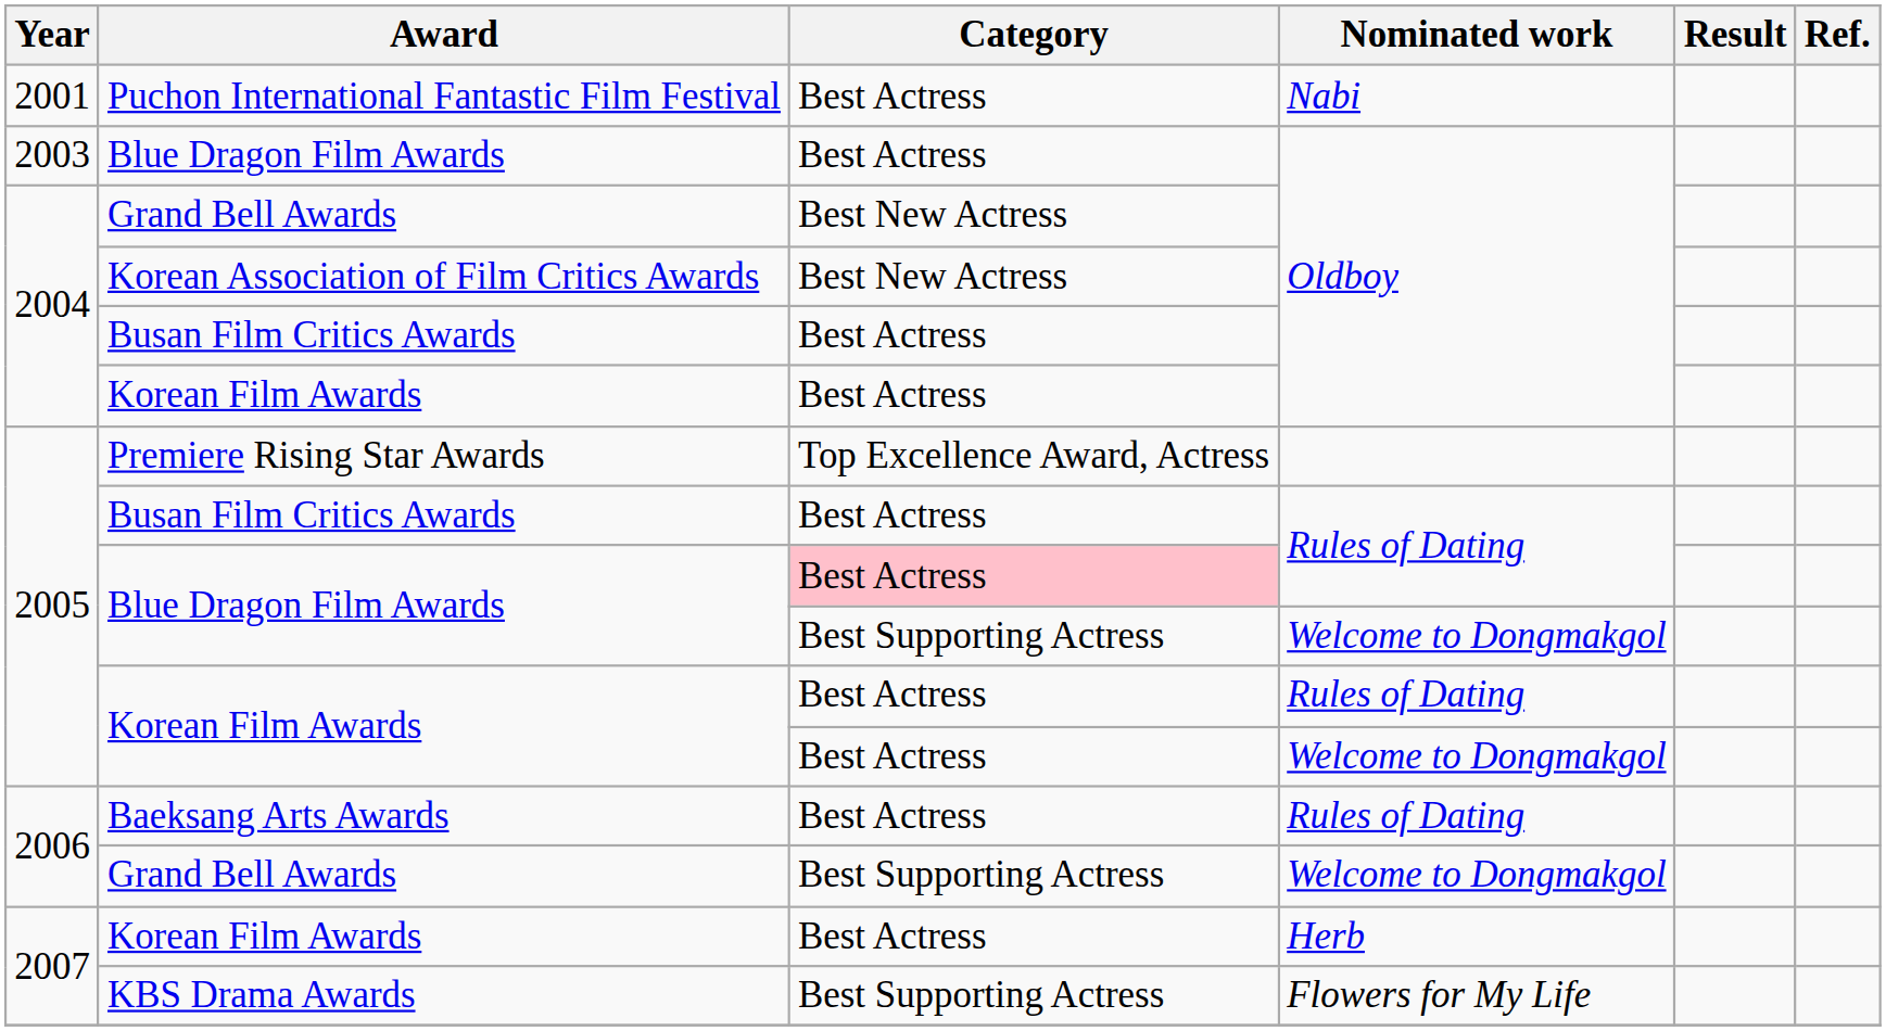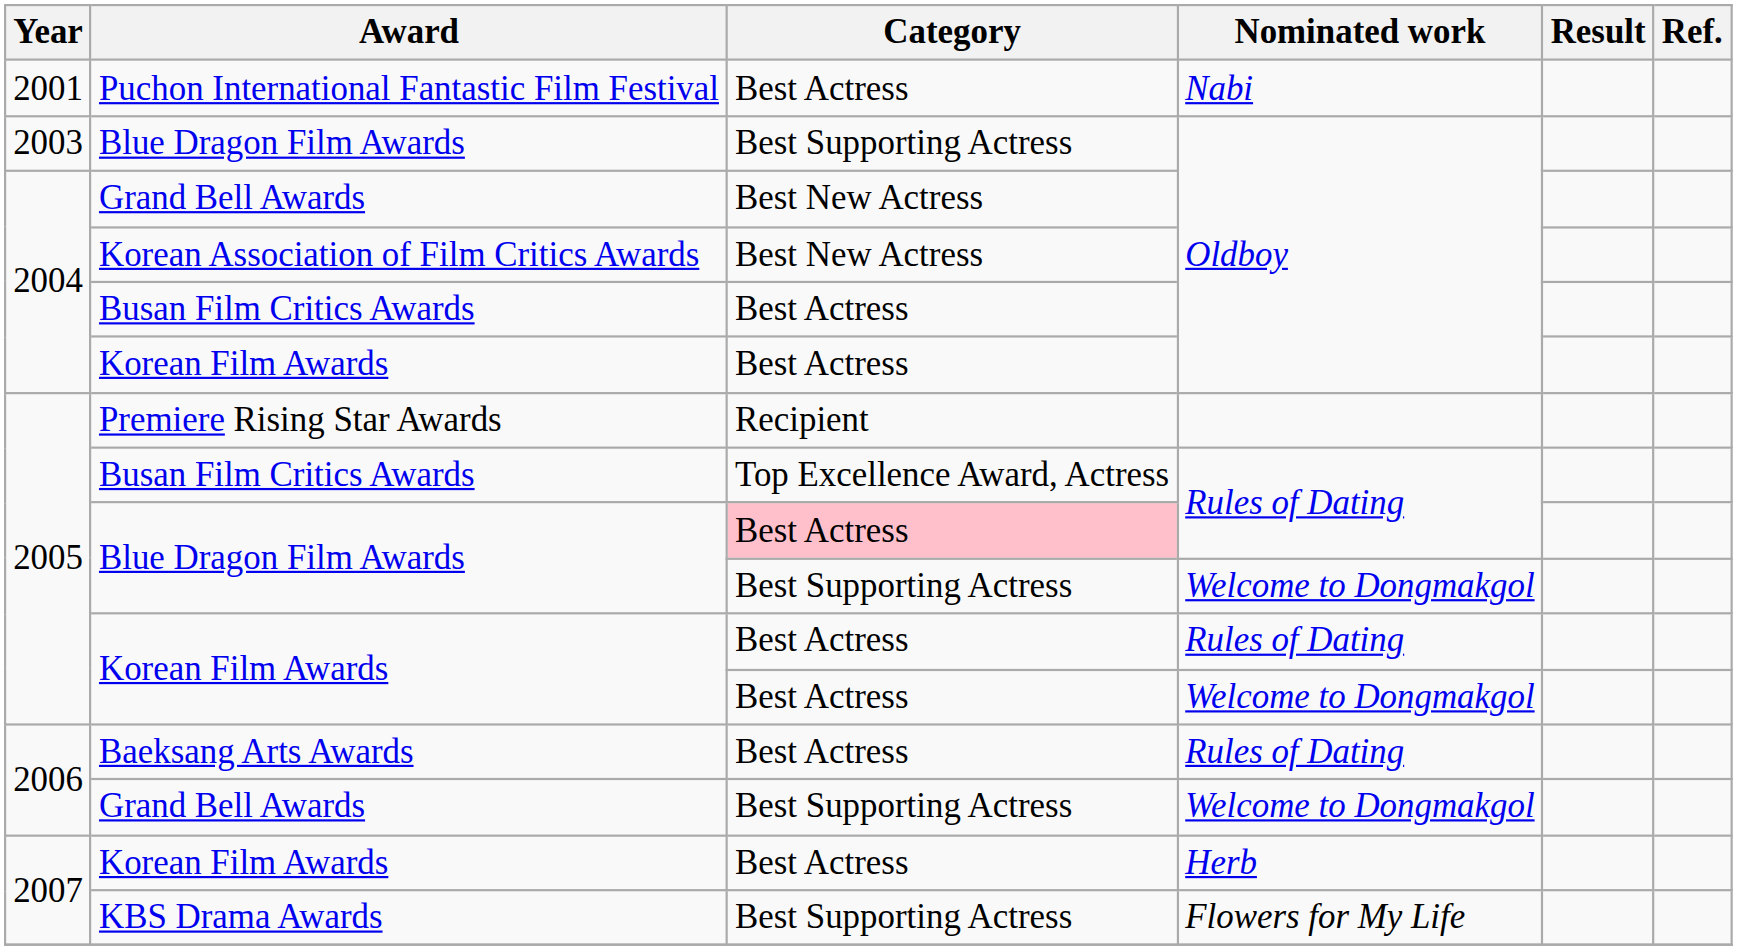Blue Dragon Film Awards / Oldboy | Category: Best Actress -> Best Supporting Actress
Premiere Rising Star Awards | Category: Top Excellence Award, Actress -> Recipient
Busan Film Critics Awards / Rules of Dating | Category: Best Actress -> Top Excellence Award, Actress
